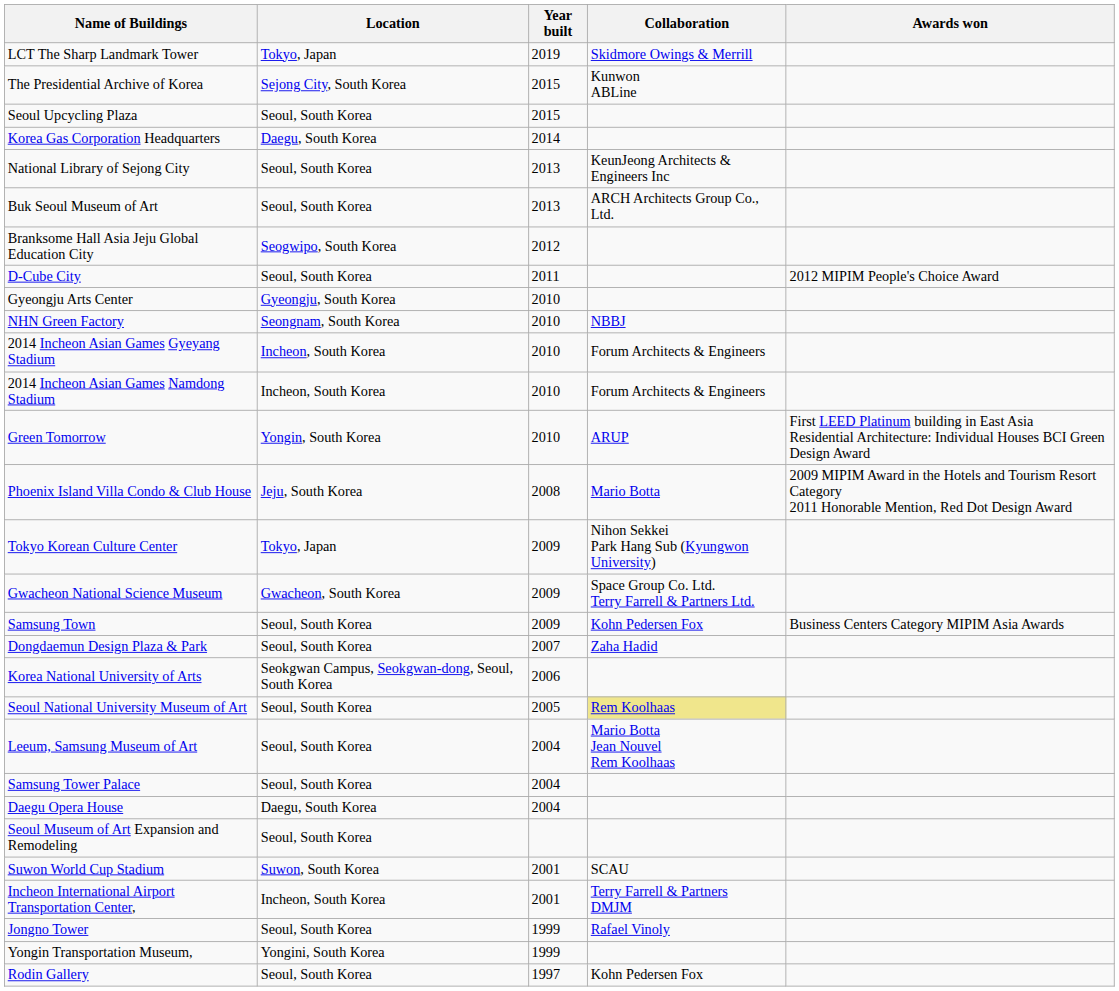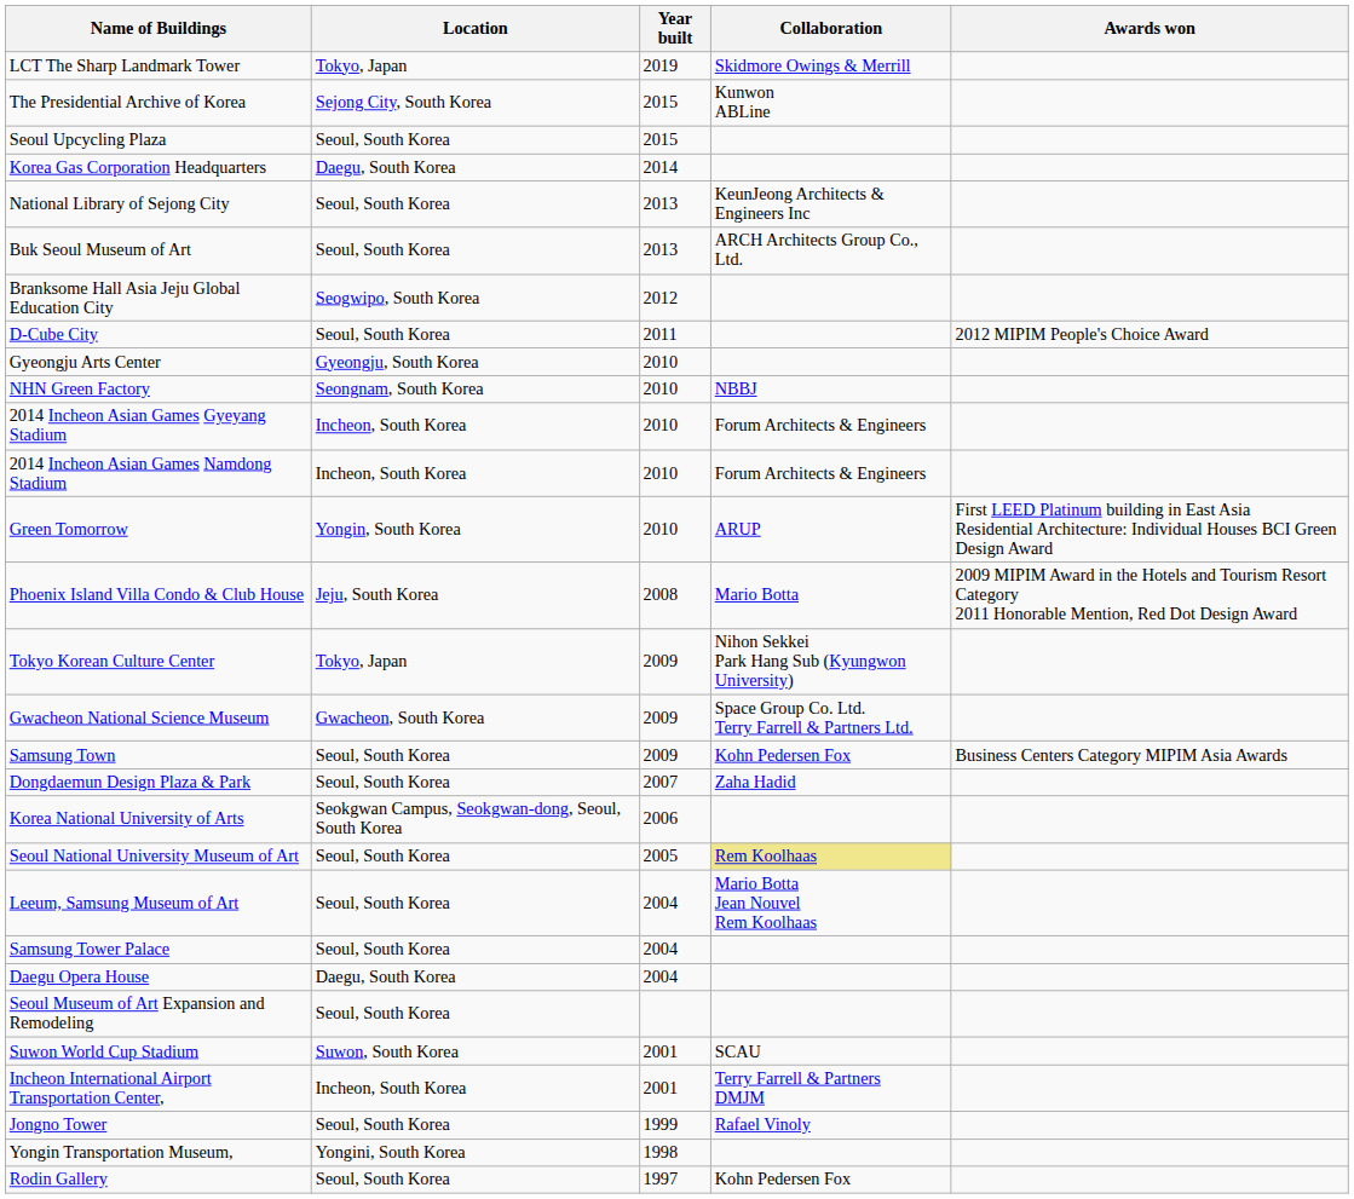Yongin Transportation Museum, | Year built: 1999 -> 1998
